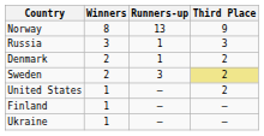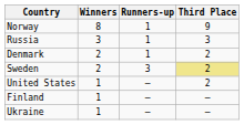Norway | Runners-up: 13 -> 1
